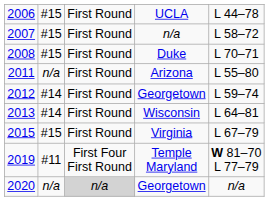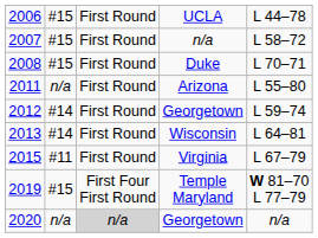2015 | column 2: #15 -> #11
2019 | column 2: #11 -> #15
